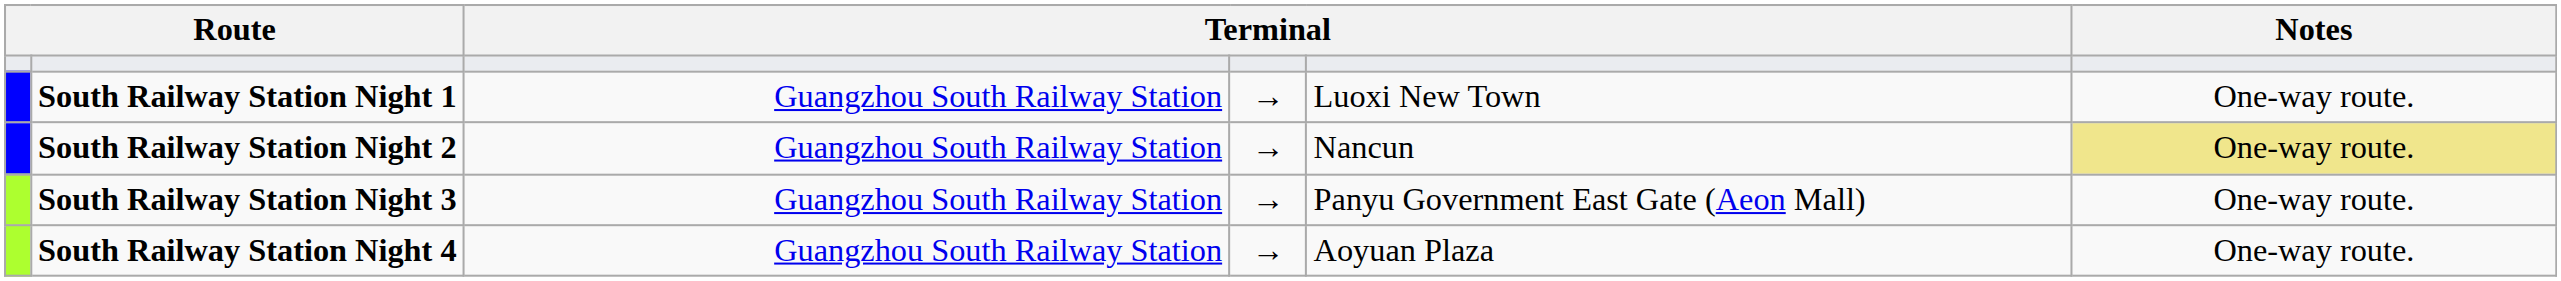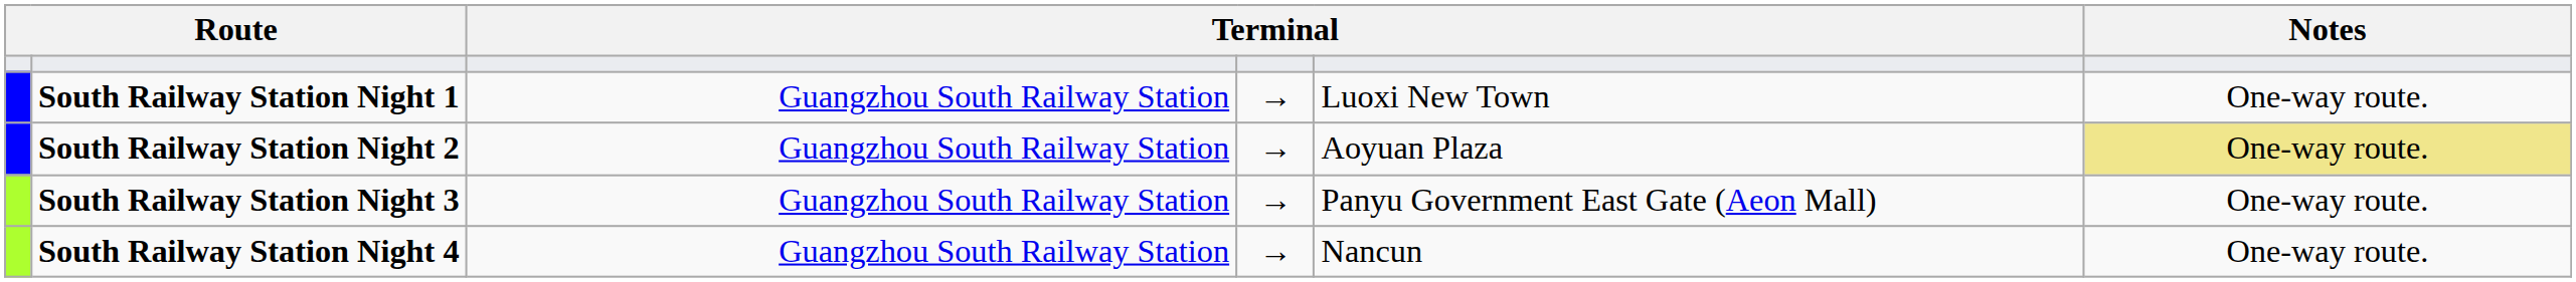South Railway Station Night 2 | column 5: Nancun -> Aoyuan Plaza
South Railway Station Night 4 | column 5: Aoyuan Plaza -> Nancun
